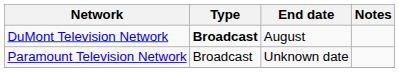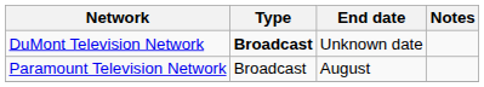DuMont Television Network | End date: August -> Unknown date
Paramount Television Network | End date: Unknown date -> August
